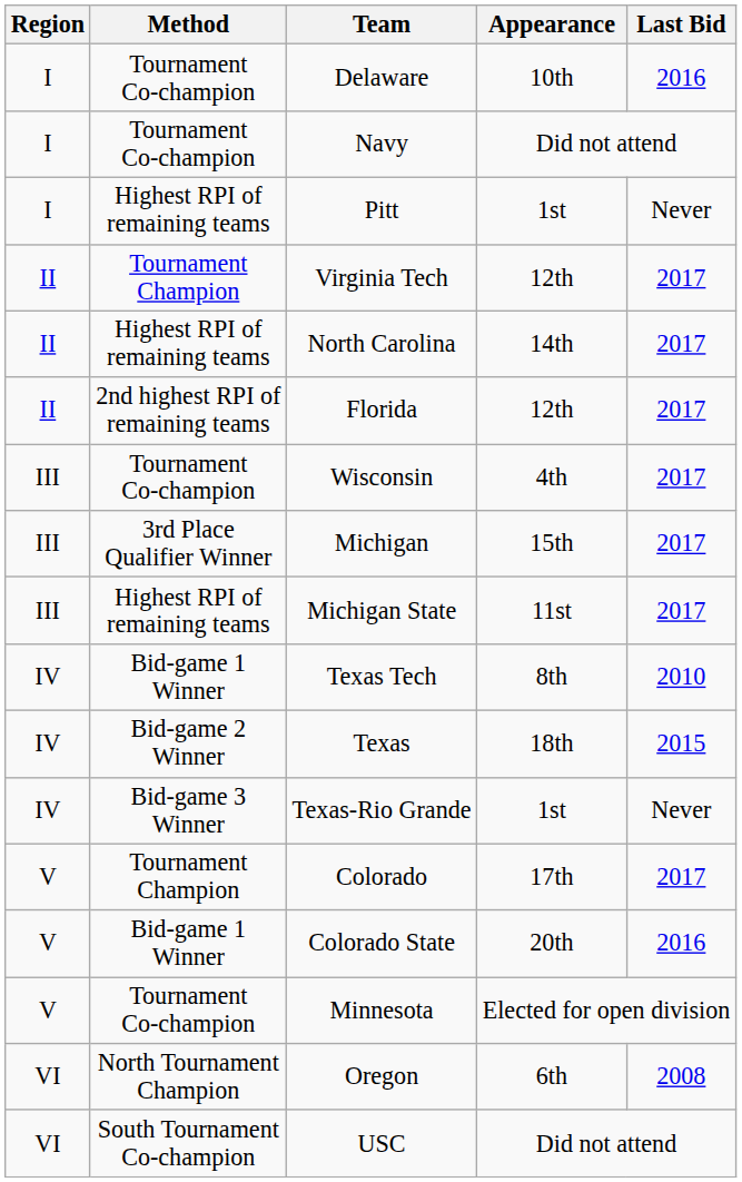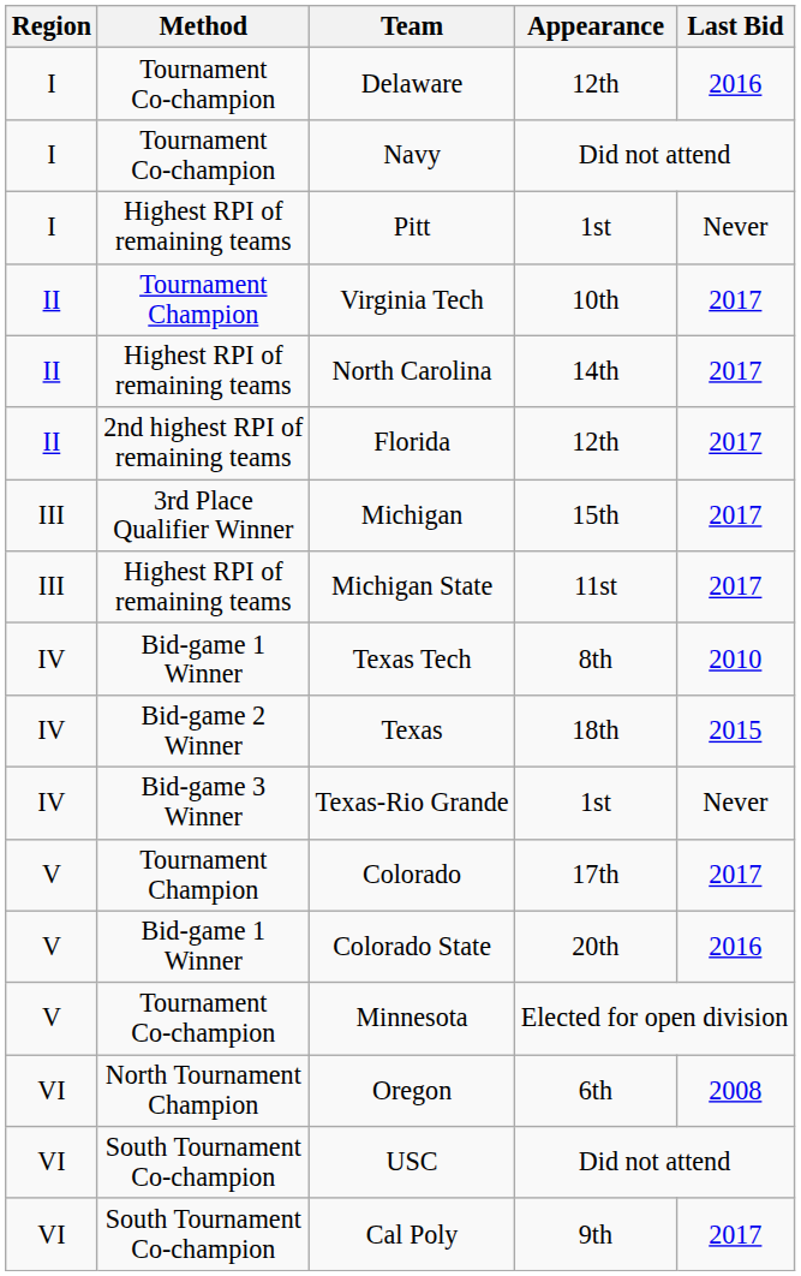Delaware | Appearance: 10th -> 12th
Virginia Tech | Appearance: 12th -> 10th
- row: III | Tournament Co-champion | Wisconsin | 4th | 2017
+ row: VI | South Tournament Co-champion | Cal Poly | 9th | 2017
